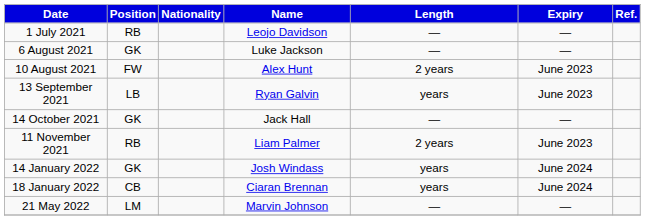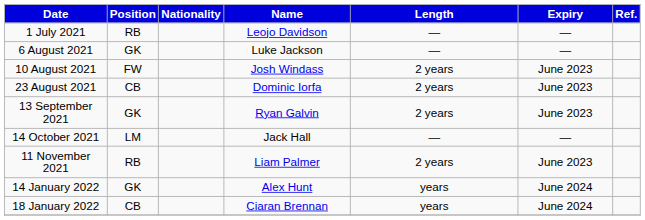10 August 2021 | Name: Alex Hunt -> Josh Windass
+ row: 23 August 2021 | CB | Dominic Iorfa | 2 years | June 2023
13 September 2021 | Position: LB -> GK
13 September 2021 | Length: years -> 2 years
14 October 2021 | Position: GK -> LM
14 January 2022 | Name: Josh Windass -> Alex Hunt
- row: 21 May 2022 | LM | Marvin Johnson | — | —
